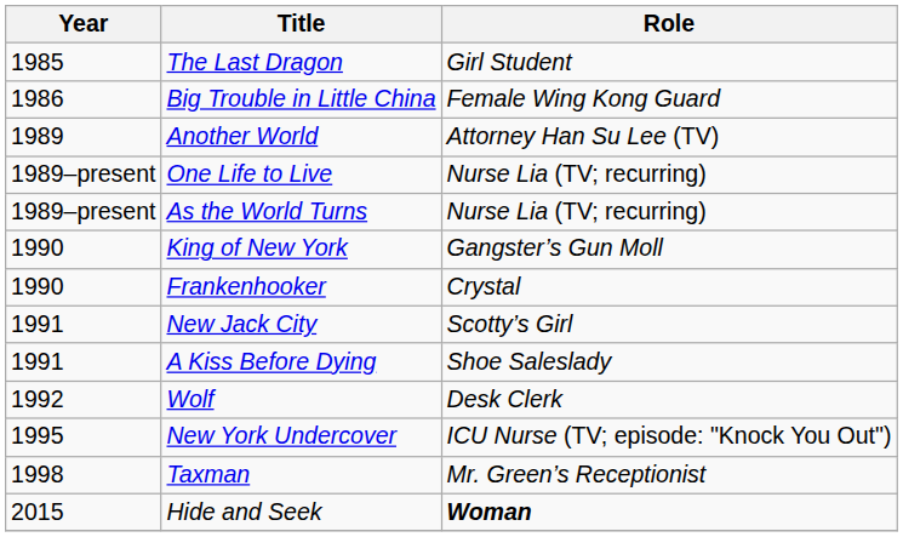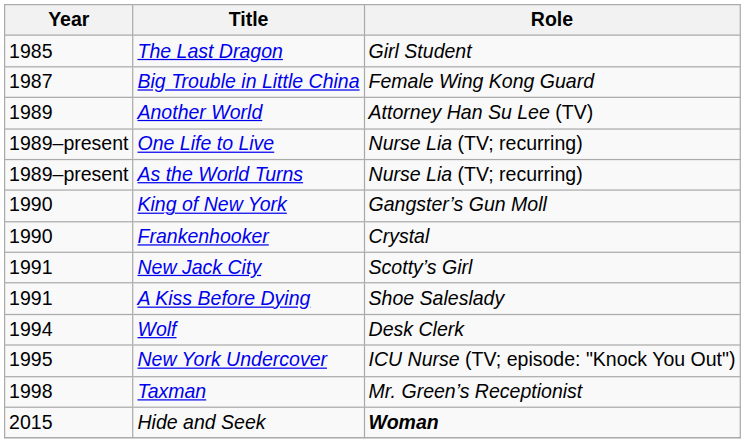Big Trouble in Little China | Year: 1986 -> 1987
Wolf | Year: 1992 -> 1994
